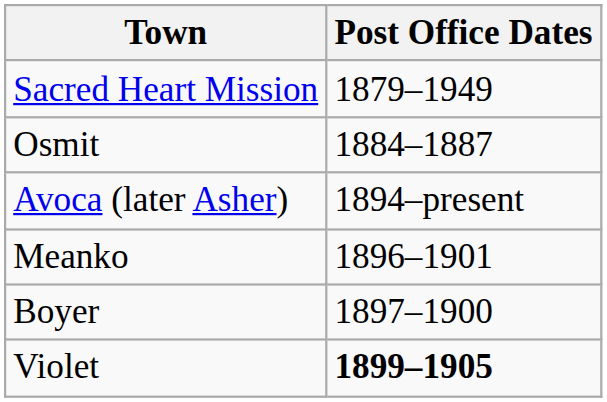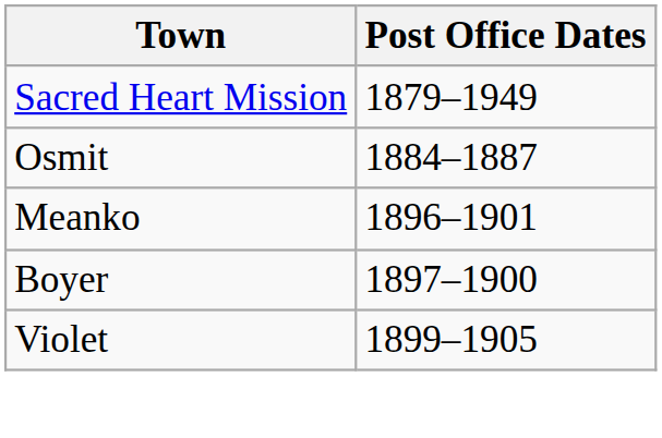- row: Avoca (later Asher) | 1894–present
Violet | Post Office Dates: bold -> normal
